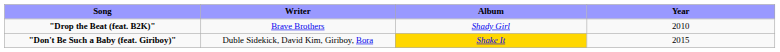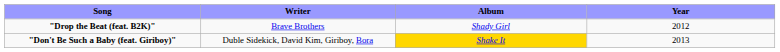"Drop the Beat (feat. B2K)" | Year: 2010 -> 2012
"Don't Be Such a Baby (feat. Giriboy)" | Year: 2015 -> 2013
